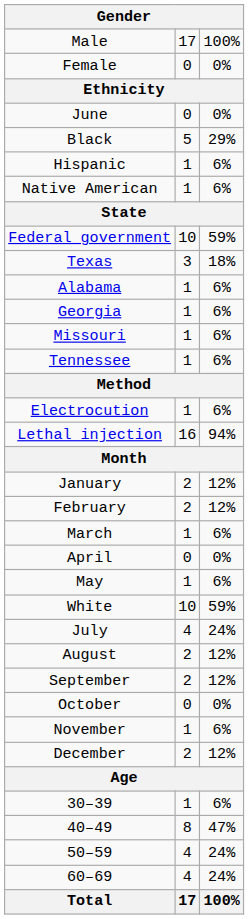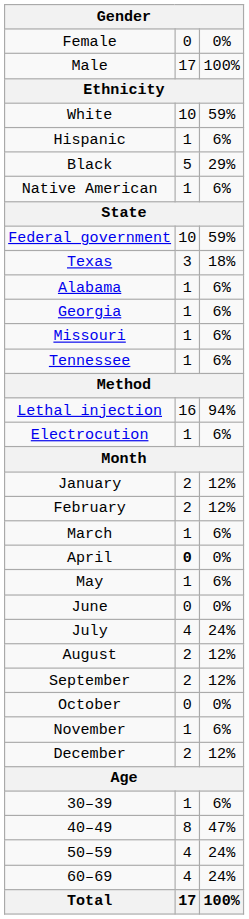rows swapped: Male <-> Female
rows swapped: White <-> June
rows swapped: Black <-> Hispanic
rows swapped: Lethal injection <-> Electrocution
April | column 2: normal -> bold
